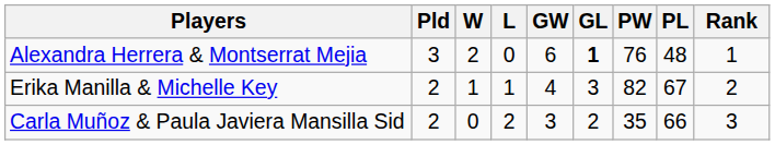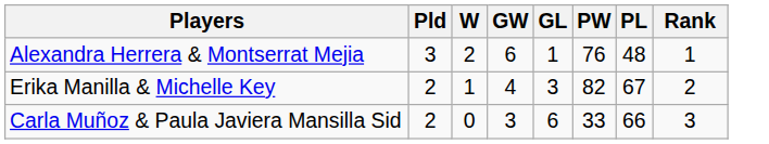- column: L | 0 | 1 | 2
Alexandra Herrera & Montserrat Mejia | GL: bold -> normal
Carla Muñoz & Paula Javiera Mansilla Sid | GL: 2 -> 6
Carla Muñoz & Paula Javiera Mansilla Sid | PW: 35 -> 33
